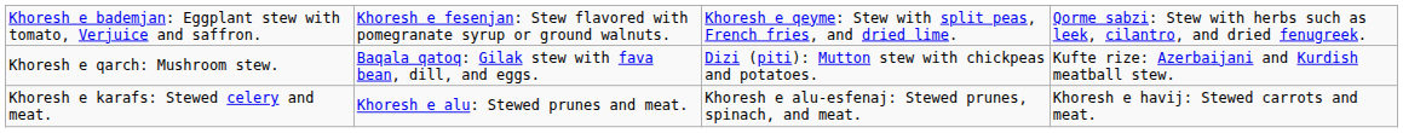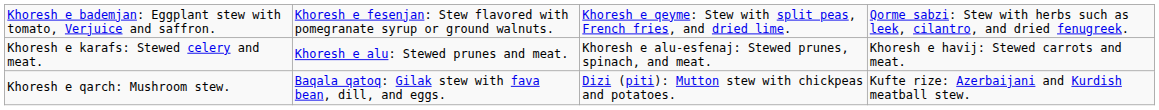rows swapped: Khoresh e karafs: Stewed celery and meat. <-> Khoresh e qarch: Mushroom stew.
